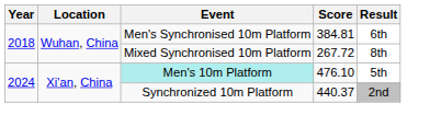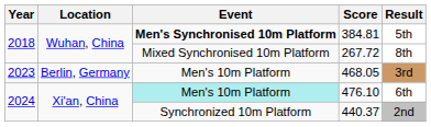384.81 | Event: normal -> bold
384.81 | Result: 6th -> 5th
+ row: 2023 | Berlin, Germany | Men's 10m Platform | 468.05 | 3rd
476.10 | Result: 5th -> 6th
